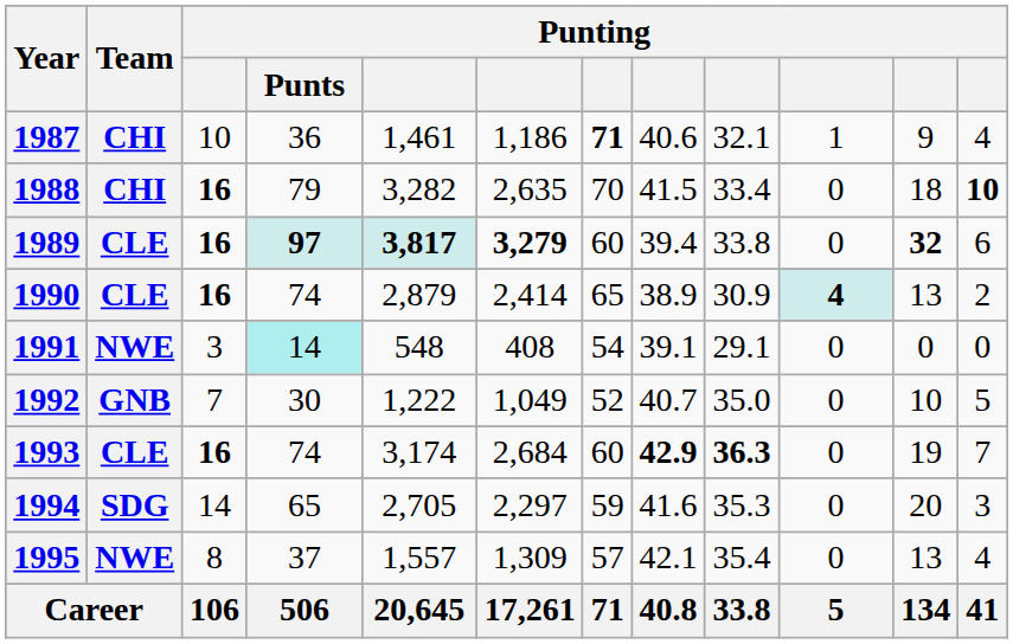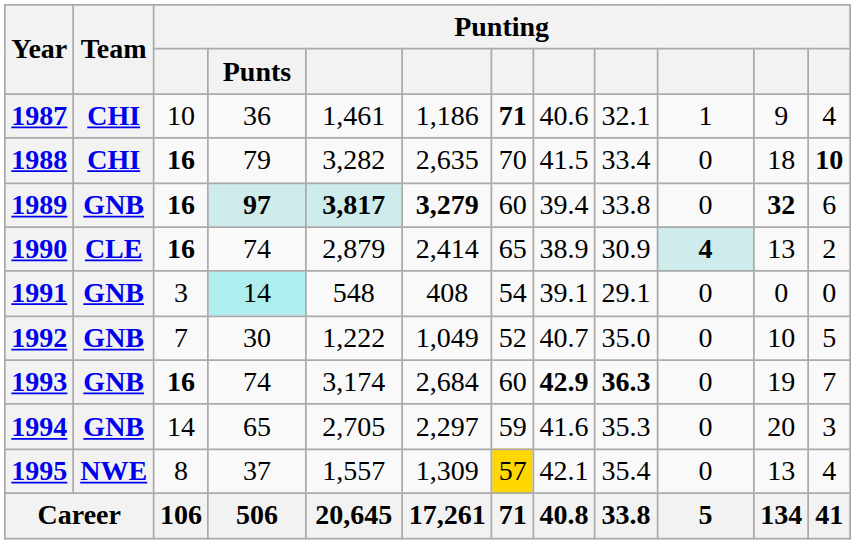1989 | Team: CLE -> GNB
1991 | Team: NWE -> GNB
1993 | Team: CLE -> GNB
1994 | Team: SDG -> GNB
1995 | column 7: no background -> gold background
